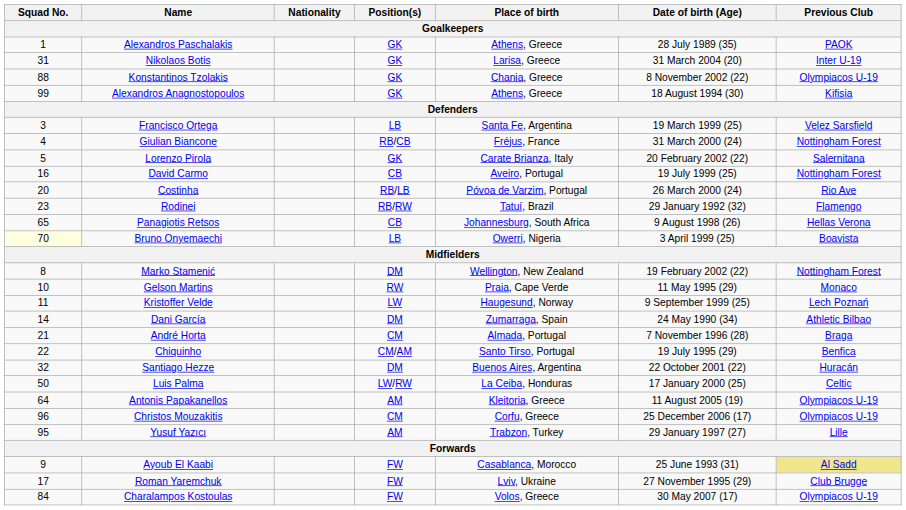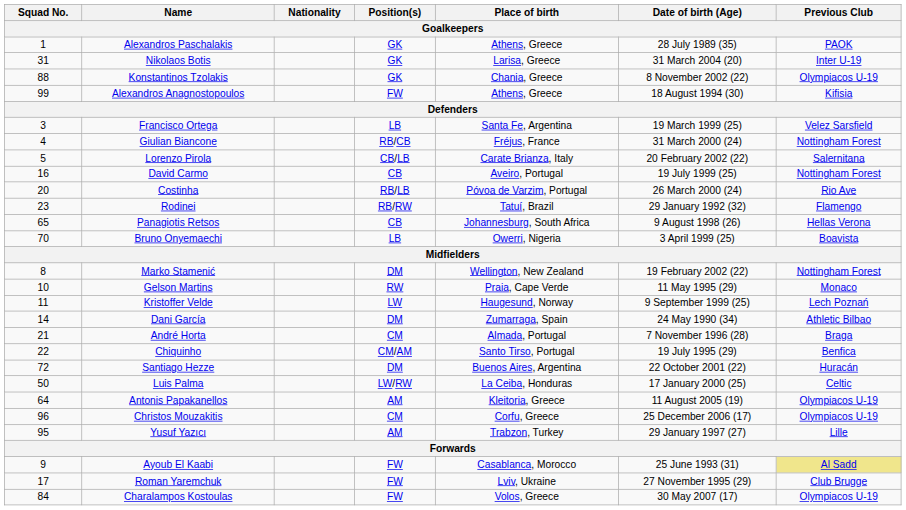Alexandros Anagnostopoulos | Position(s): GK -> FW
Lorenzo Pirola | Position(s): GK -> CB/LB
Bruno Onyemaechi | Squad No.: lightyellow background -> no background
Santiago Hezze | Squad No.: 32 -> 72
